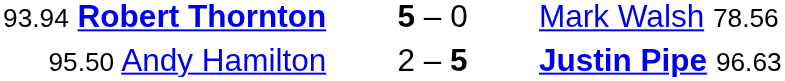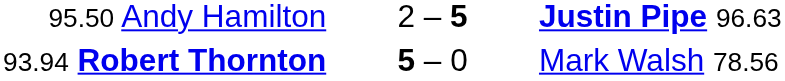rows swapped: 93.94 Robert Thornton <-> 95.50 Andy Hamilton
